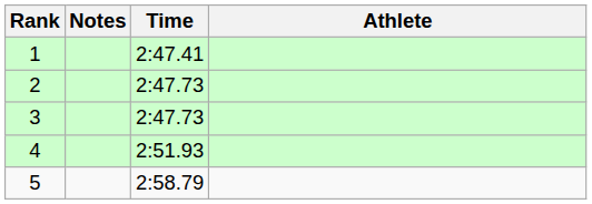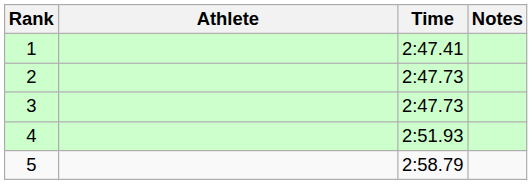columns swapped: Athlete <-> Notes
